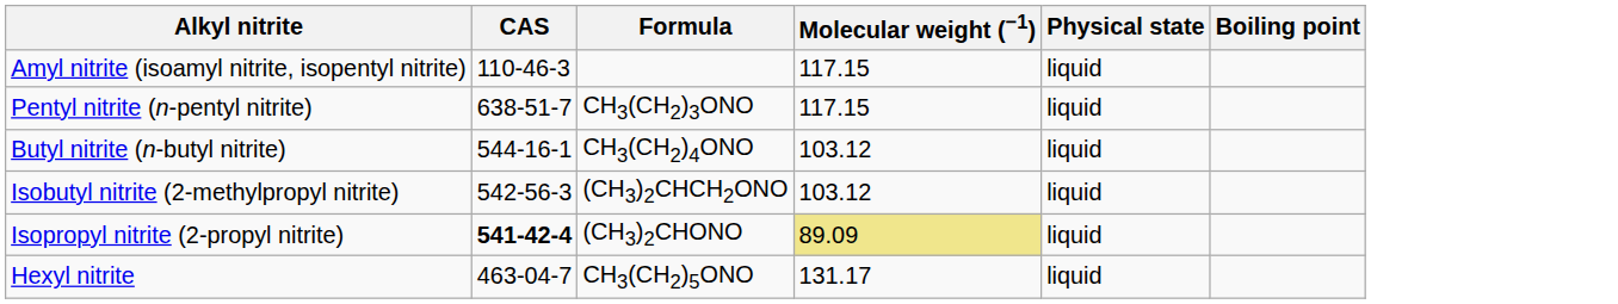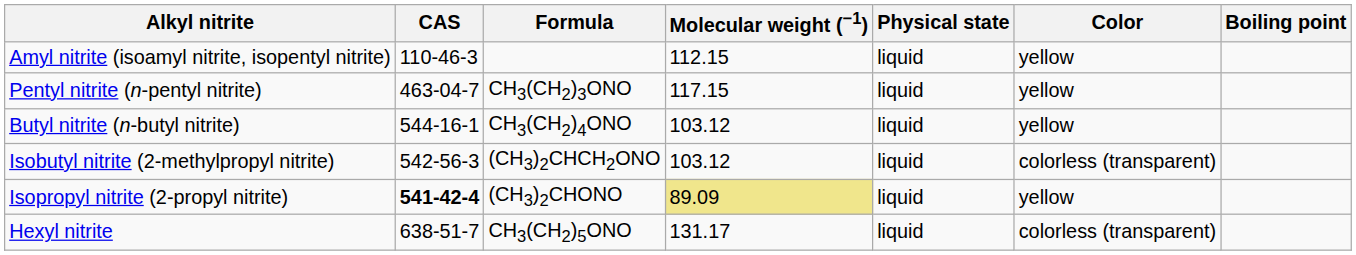+ column: Color | yellow | yellow | yellow | colorless (transparent) | yellow | colorless (transparent)
Amyl nitrite (isoamyl nitrite, isopentyl nitrite) | Molecular weight (−1): 117.15 -> 112.15
Pentyl nitrite (n-pentyl nitrite) | CAS: 638-51-7 -> 463-04-7
Hexyl nitrite | CAS: 463-04-7 -> 638-51-7
